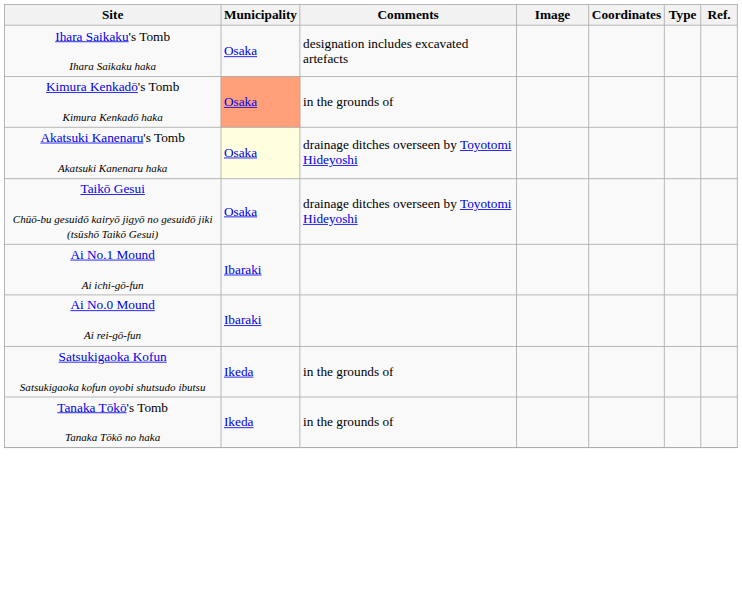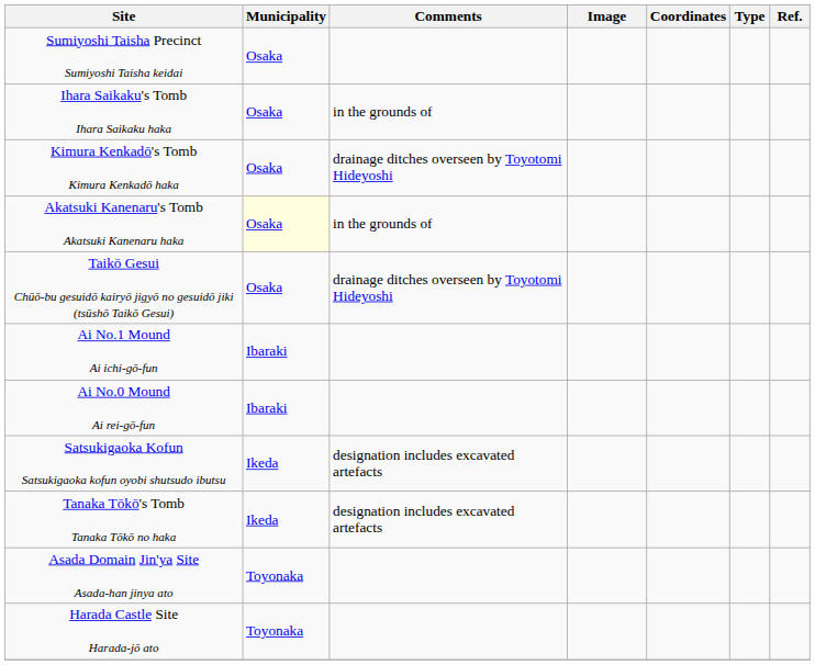+ row: Sumiyoshi Taisha Precinct Sumiyoshi Taisha keidai | Osaka
Ihara Saikaku's Tomb Ihara Saikaku haka | Comments: designation includes excavated artefacts -> in the grounds of
Kimura Kenkadō's Tomb Kimura Kenkadō haka | Municipality: lightsalmon background -> no background
Kimura Kenkadō's Tomb Kimura Kenkadō haka | Comments: in the grounds of -> drainage ditches overseen by Toyotomi Hideyoshi
Akatsuki Kanenaru's Tomb Akatsuki Kanenaru haka | Comments: drainage ditches overseen by Toyotomi Hideyoshi -> in the grounds of
Satsukigaoka Kofun Satsukigaoka kofun oyobi shutsudo ibutsu | Comments: in the grounds of -> designation includes excavated artefacts
Tanaka Tōkō's Tomb Tanaka Tōkō no haka | Comments: in the grounds of -> designation includes excavated artefacts
+ row: Asada Domain Jin'ya Site Asada-han jinya ato | Toyonaka
+ row: Harada Castle Site Harada-jō ato | Toyonaka
